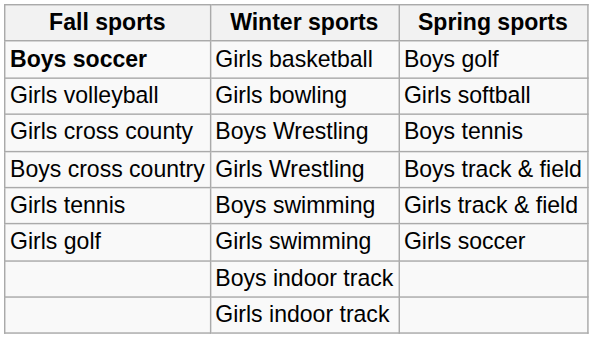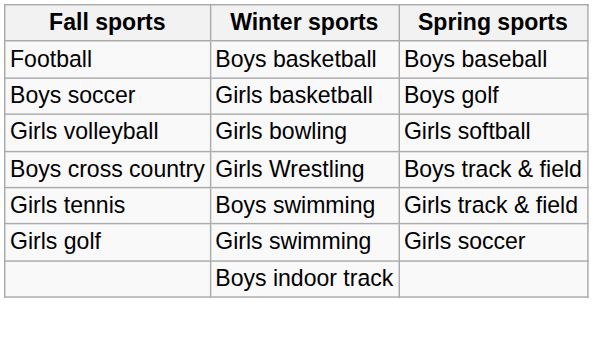+ row: Football | Boys basketball | Boys baseball
Girls basketball | Fall sports: bold -> normal
- row: Girls cross county | Boys Wrestling | Boys tennis
- row: Girls indoor track
